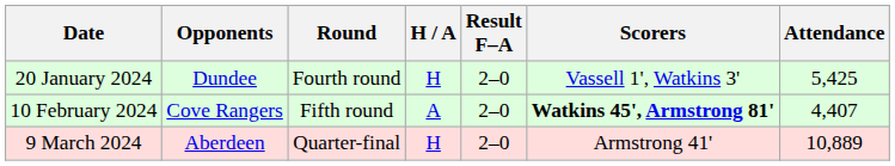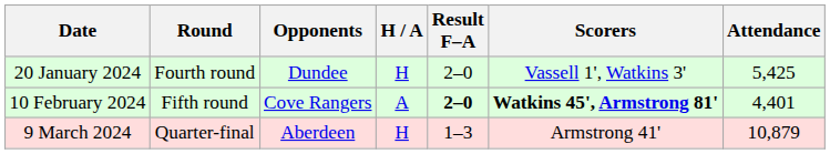columns swapped: Round <-> Opponents
10 February 2024 | Result F–A: normal -> bold
10 February 2024 | Attendance: 4,407 -> 4,401
9 March 2024 | Result F–A: 2–0 -> 1–3
9 March 2024 | Attendance: 10,889 -> 10,879
